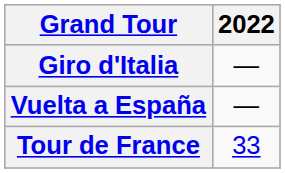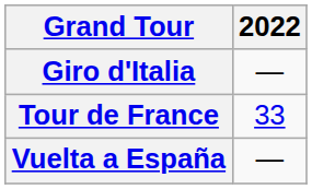rows swapped: Tour de France <-> Vuelta a España
